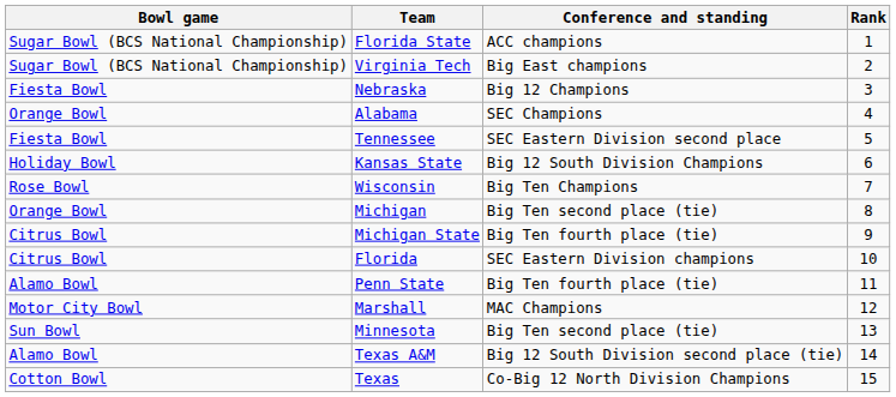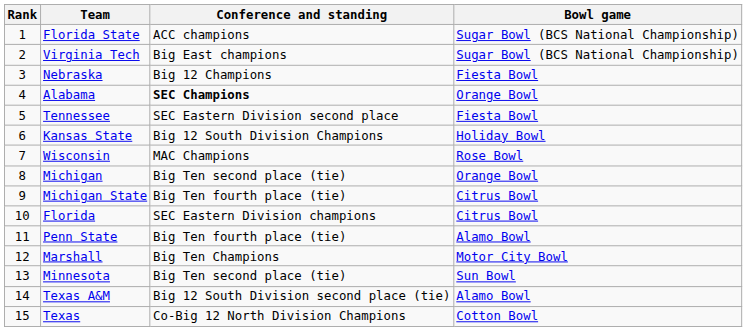columns swapped: Rank <-> Bowl game
Alabama | Conference and standing: normal -> bold
Wisconsin | Conference and standing: Big Ten Champions -> MAC Champions
Marshall | Conference and standing: MAC Champions -> Big Ten Champions
